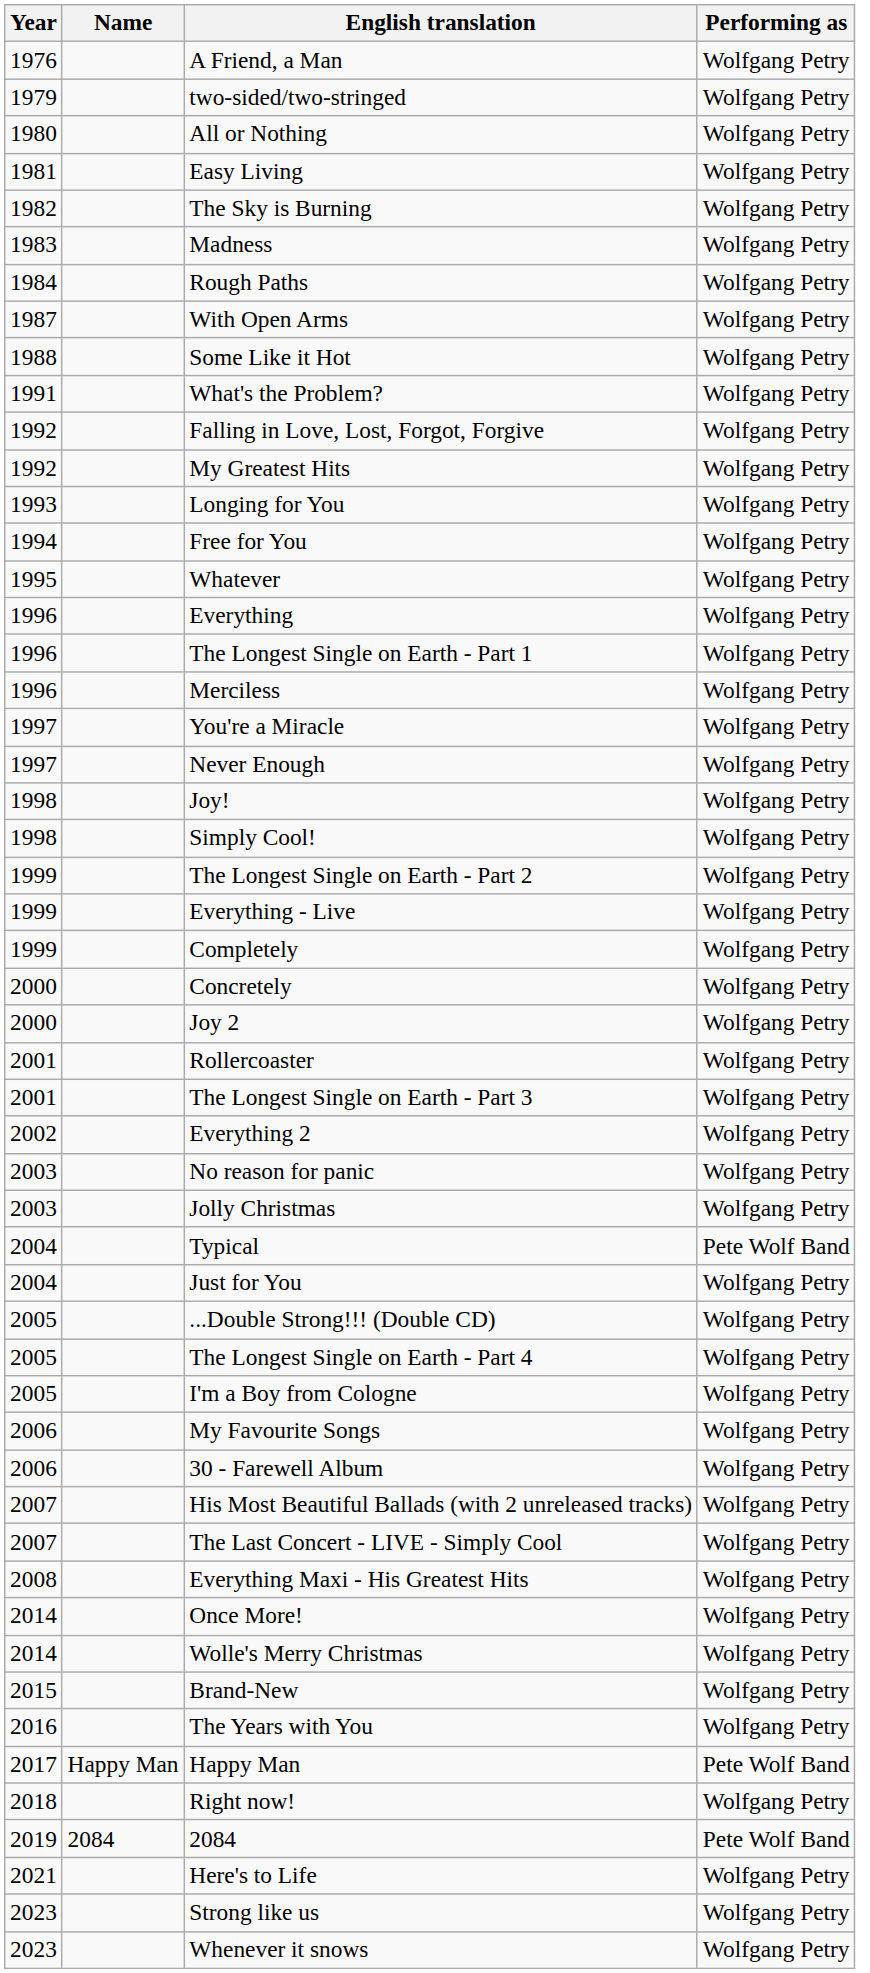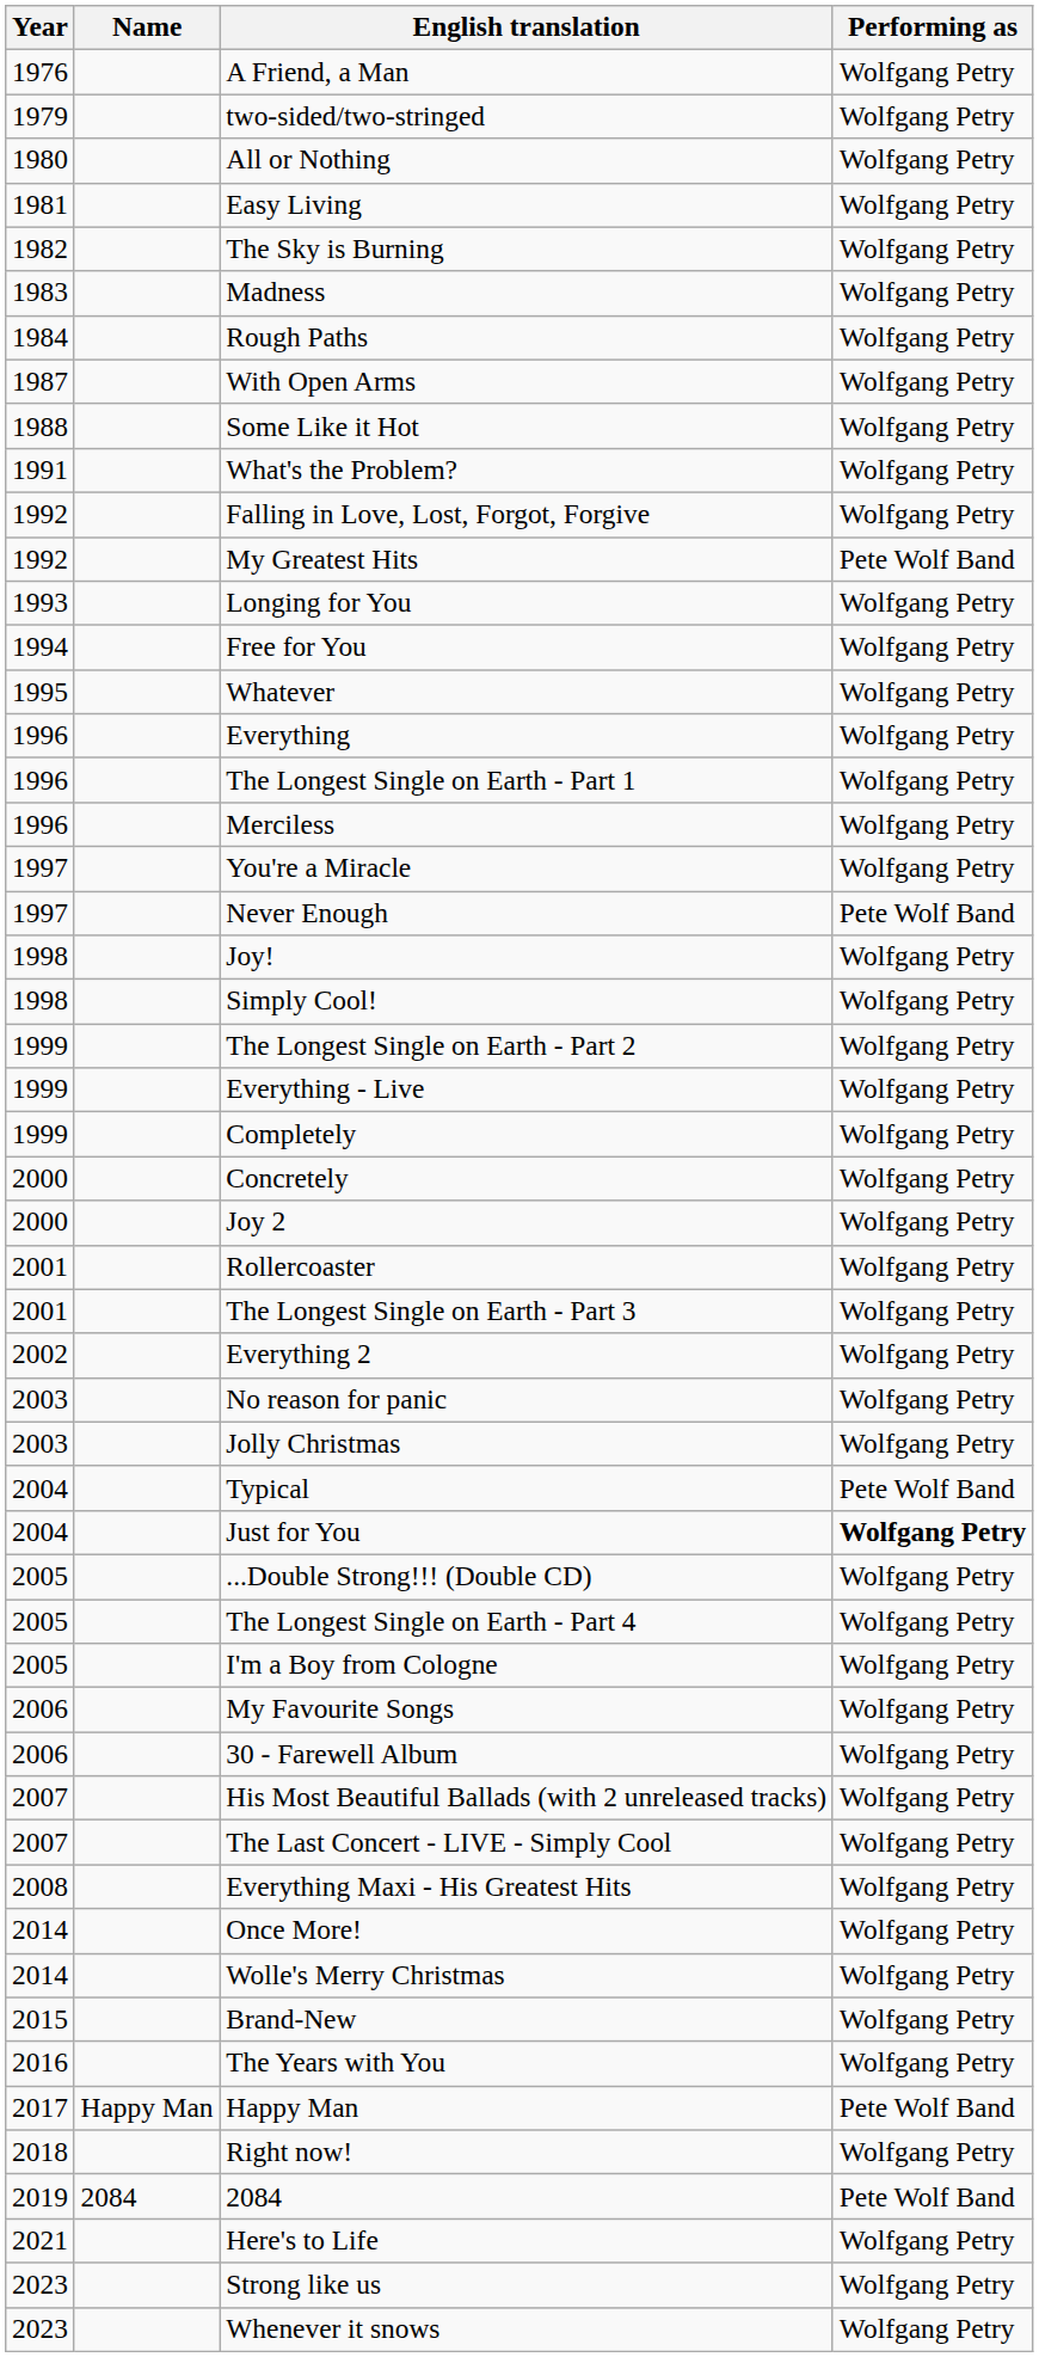My Greatest Hits | Performing as: Wolfgang Petry -> Pete Wolf Band
Never Enough | Performing as: Wolfgang Petry -> Pete Wolf Band
Just for You | Performing as: normal -> bold
